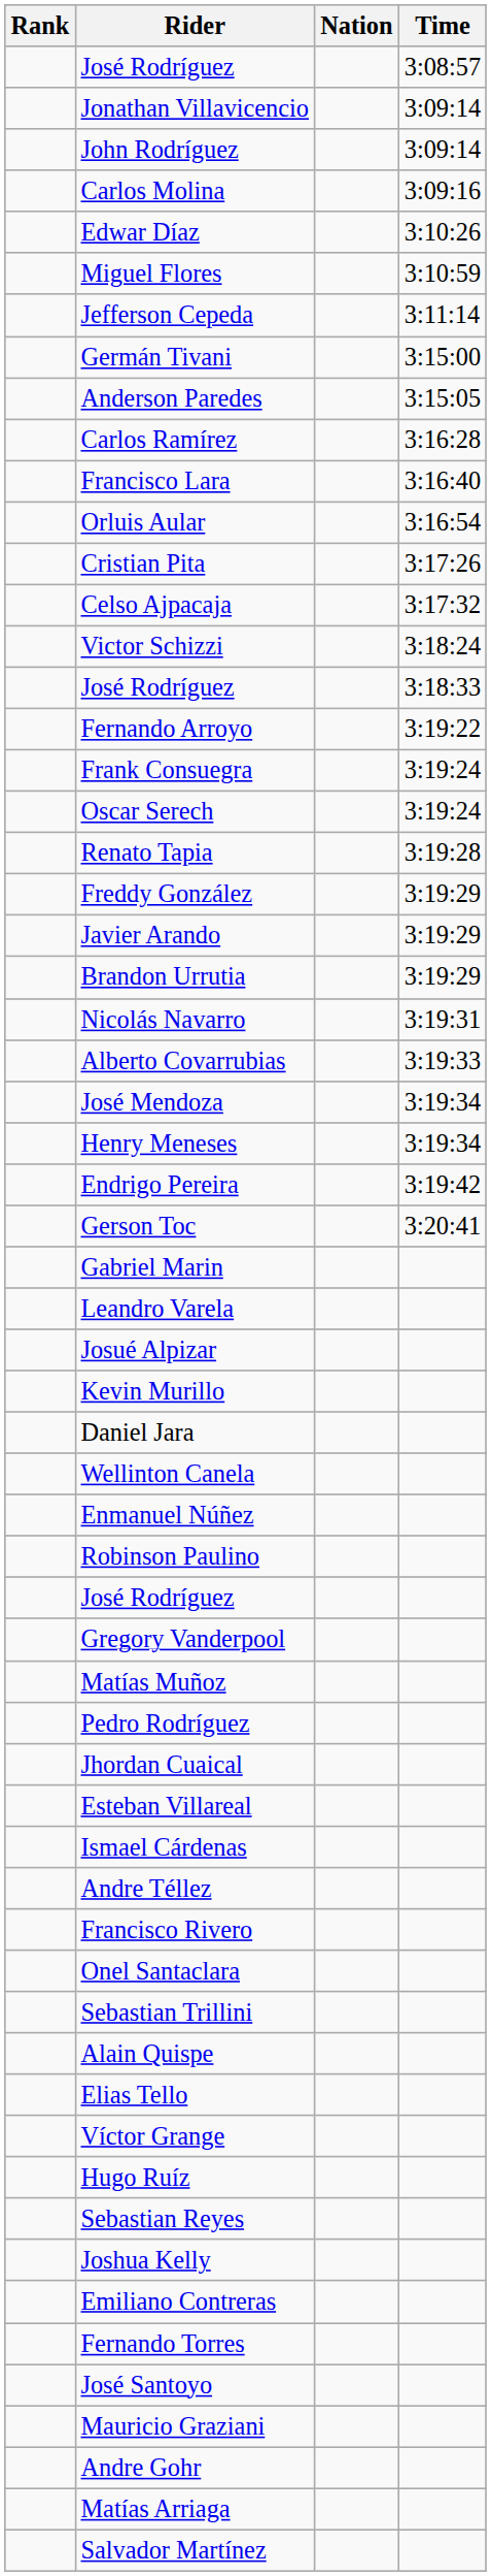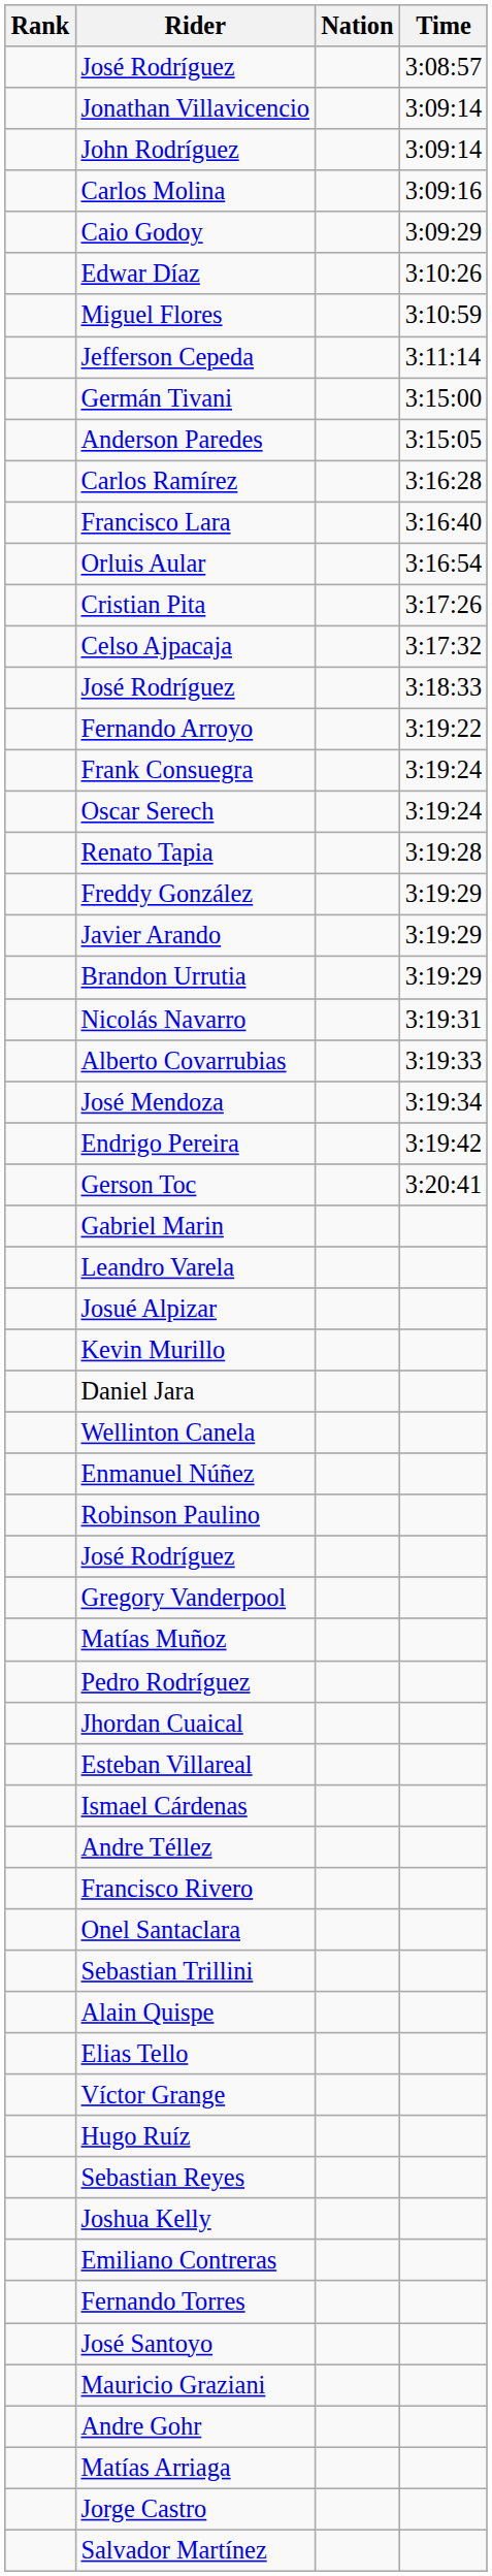+ row: Caio Godoy | 3:09:29
- row: Victor Schizzi | 3:18:24
- row: Henry Meneses | 3:19:34
+ row: Jorge Castro
